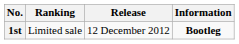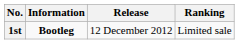columns swapped: Information <-> Ranking
